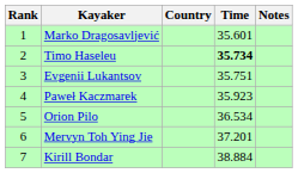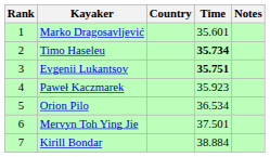Evgenii Lukantsov | Time: normal -> bold
Mervyn Toh Ying Jie | Time: 37.201 -> 37.501
